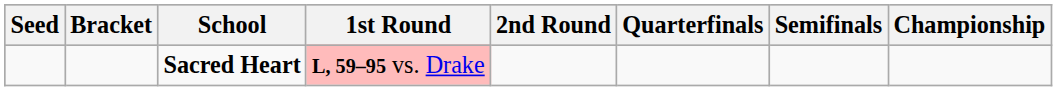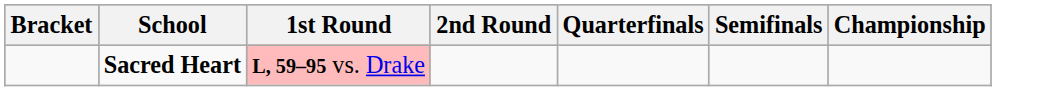- column: Seed
